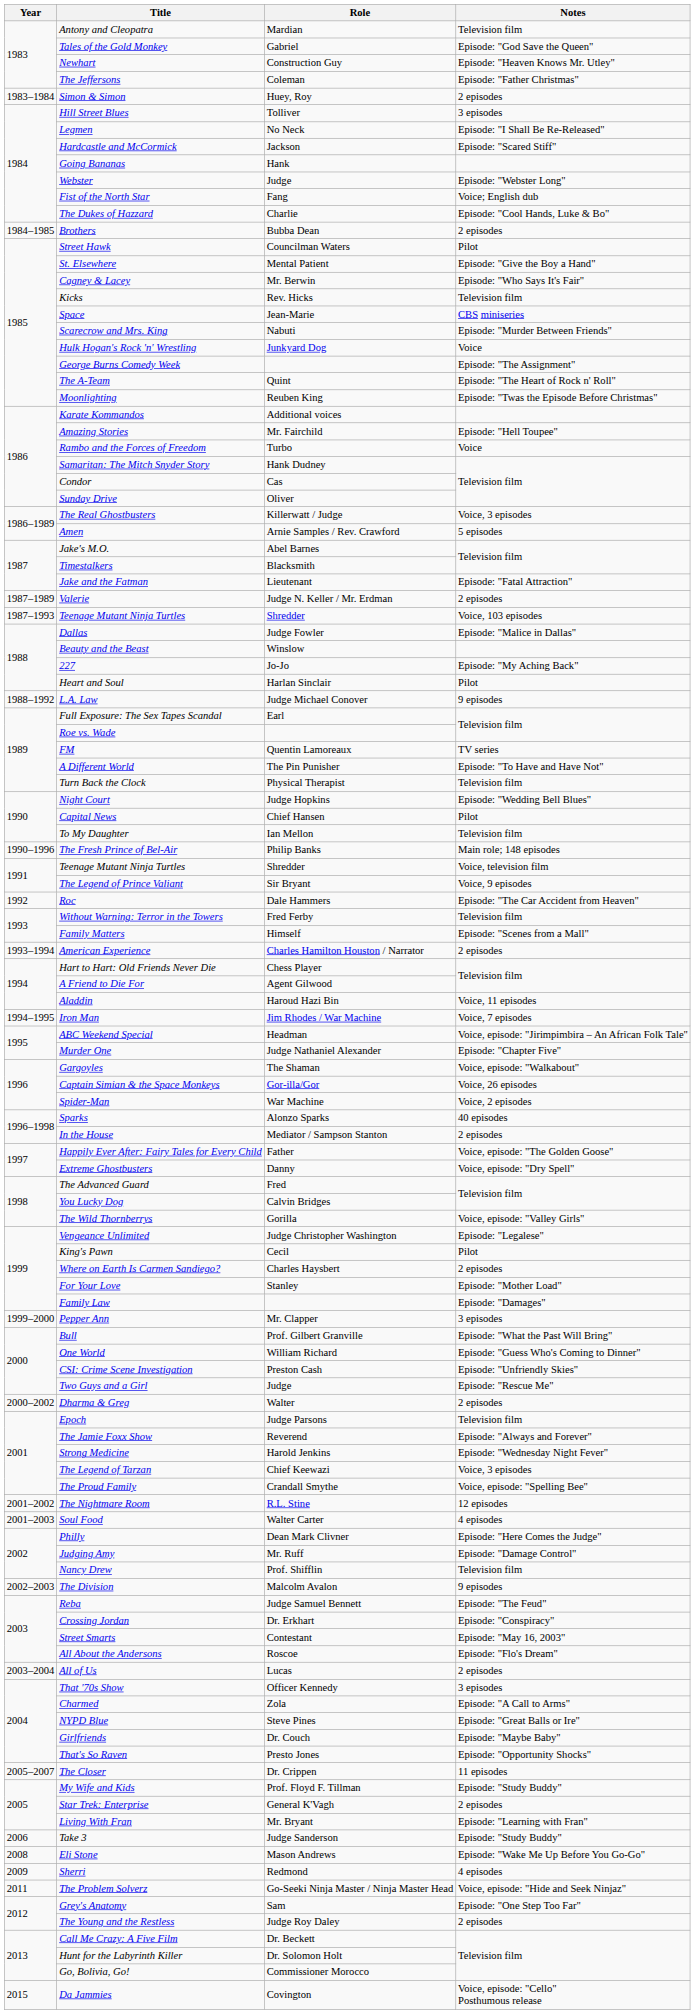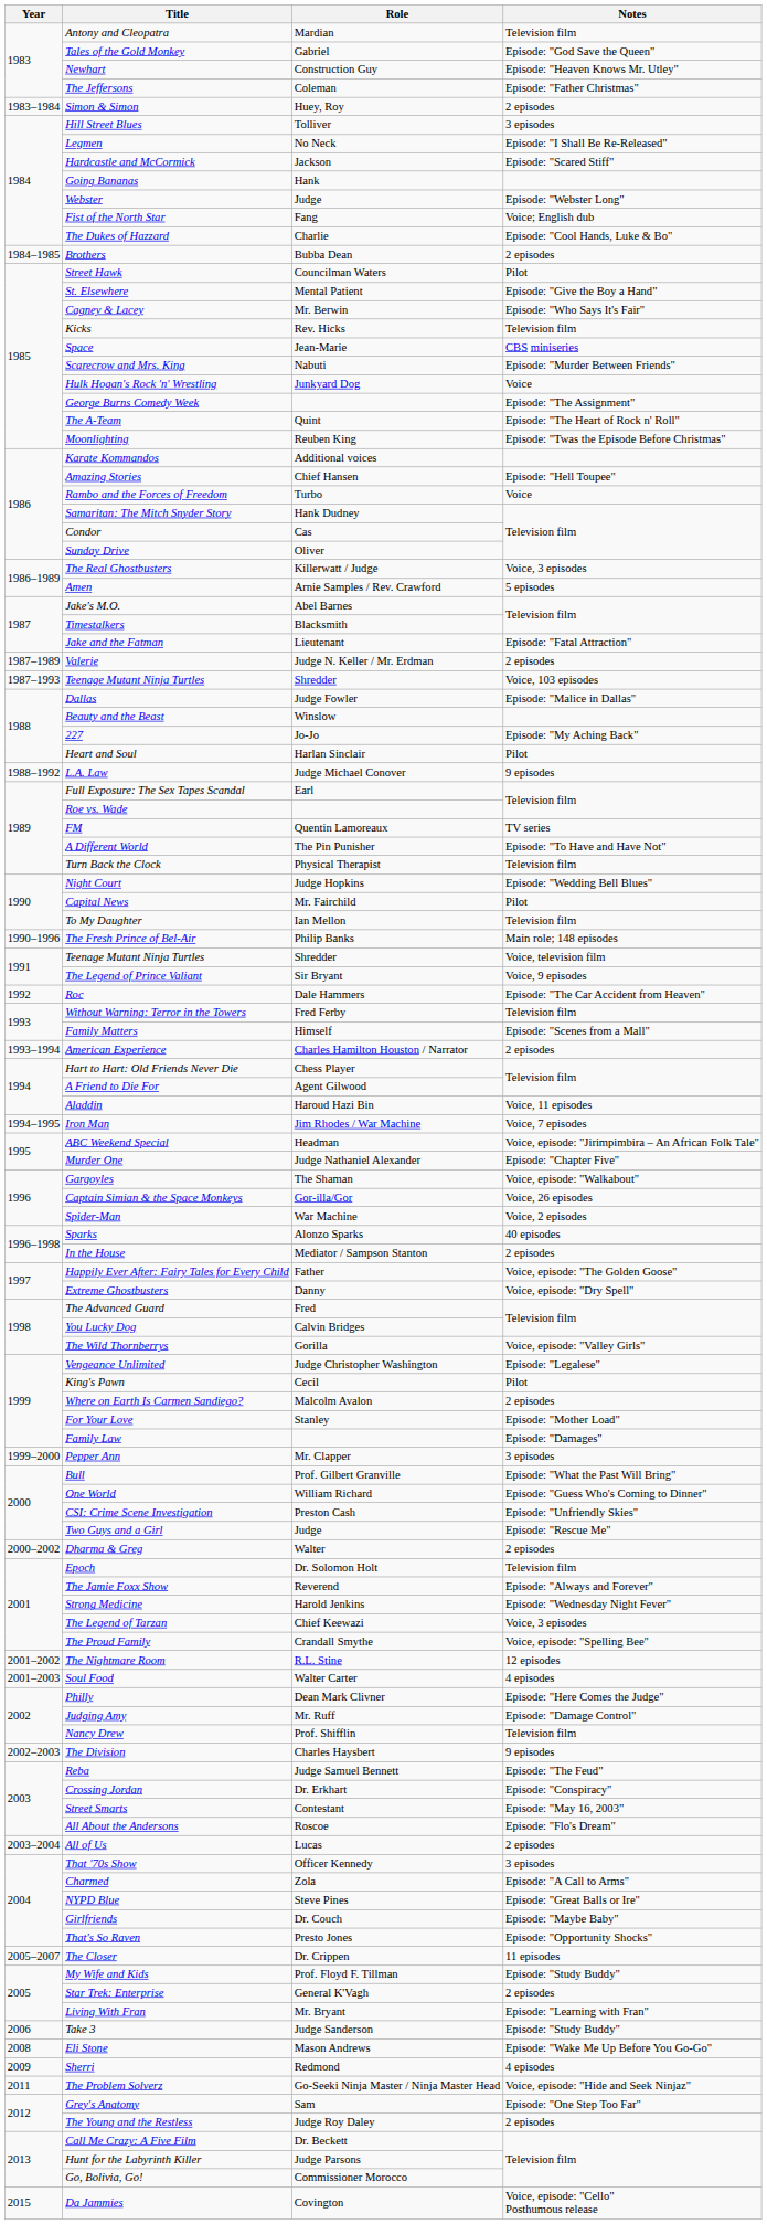Amazing Stories | Role: Mr. Fairchild -> Chief Hansen
Capital News | Role: Chief Hansen -> Mr. Fairchild
Where on Earth Is Carmen Sandiego? | Role: Charles Haysbert -> Malcolm Avalon
Epoch | Role: Judge Parsons -> Dr. Solomon Holt
The Division | Role: Malcolm Avalon -> Charles Haysbert
Hunt for the Labyrinth Killer | Role: Dr. Solomon Holt -> Judge Parsons
